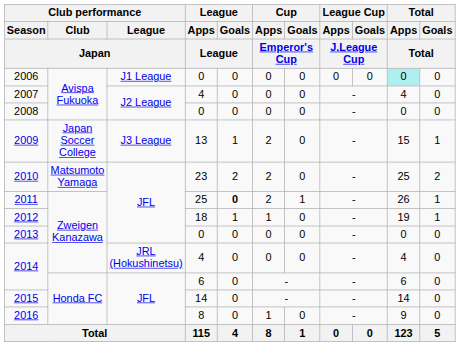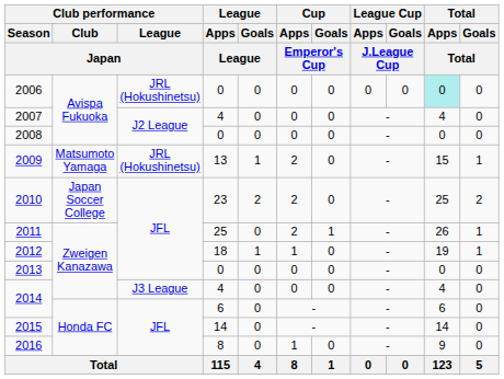2006 | Club performance / League / Japan: J1 League -> JRL (Hokushinetsu)
2009 | Club performance / Club / Japan: Japan Soccer College -> Matsumoto Yamaga
2009 | Club performance / League / Japan: J3 League -> JRL (Hokushinetsu)
2010 | Club performance / Club / Japan: Matsumoto Yamaga -> Japan Soccer College
2011 | League / Goals / League: bold -> normal
2014 / 4 | Club performance / League / Japan: JRL (Hokushinetsu) -> J3 League
